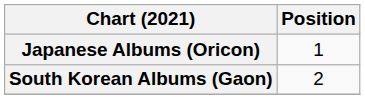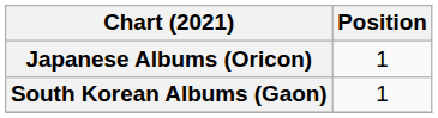South Korean Albums (Gaon) | Position: 2 -> 1
